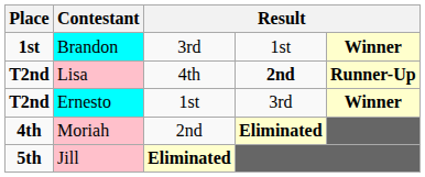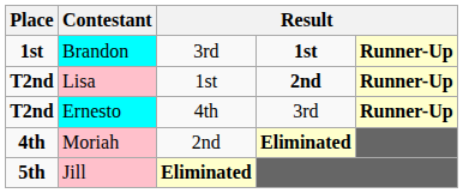Brandon | column 4: normal -> bold
Brandon | column 5: Winner -> Runner-Up
Lisa | column 3: 4th -> 1st
Ernesto | column 3: 1st -> 4th
Ernesto | column 5: Winner -> Runner-Up
